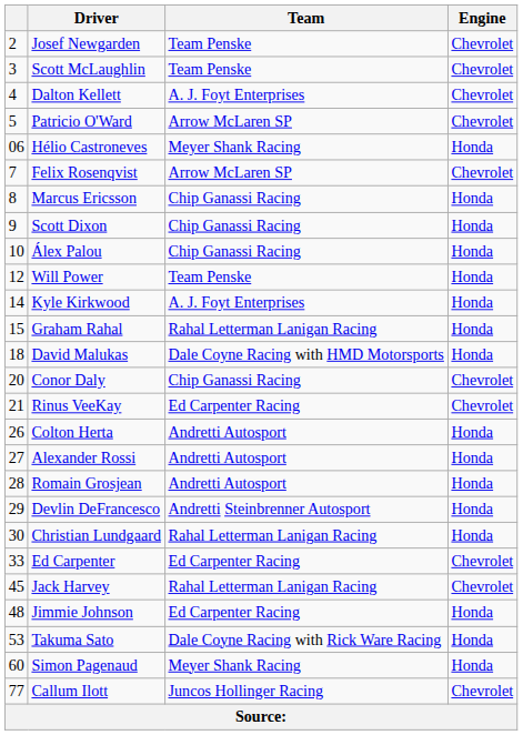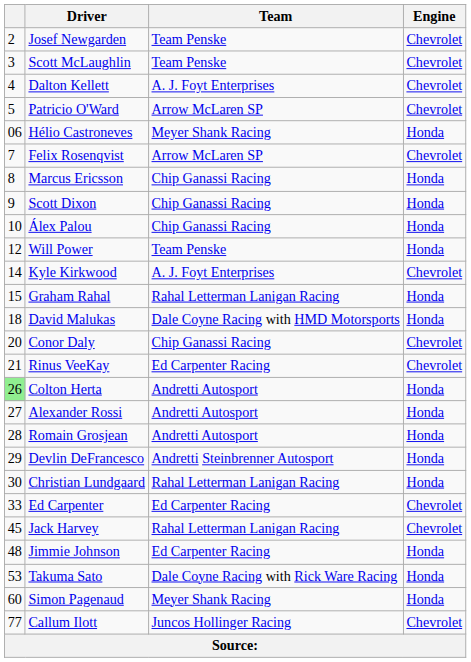Kyle Kirkwood | Engine: Honda -> Chevrolet
Colton Herta | column 1: no background -> lightgreen background
